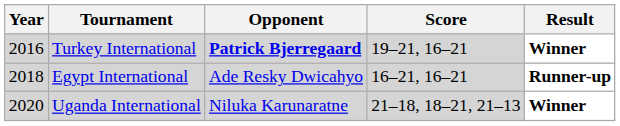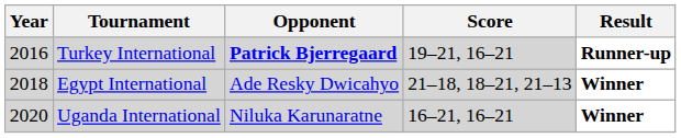Turkey International | Result: Winner -> Runner-up
Egypt International | Score: 16–21, 16–21 -> 21–18, 18–21, 21–13
Egypt International | Result: Runner-up -> Winner
Uganda International | Score: 21–18, 18–21, 21–13 -> 16–21, 16–21
